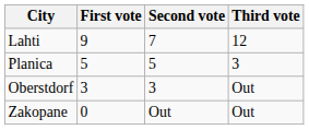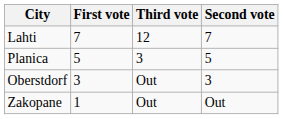columns swapped: Second vote <-> Third vote
Lahti | First vote: 9 -> 7
Zakopane | First vote: 0 -> 1
